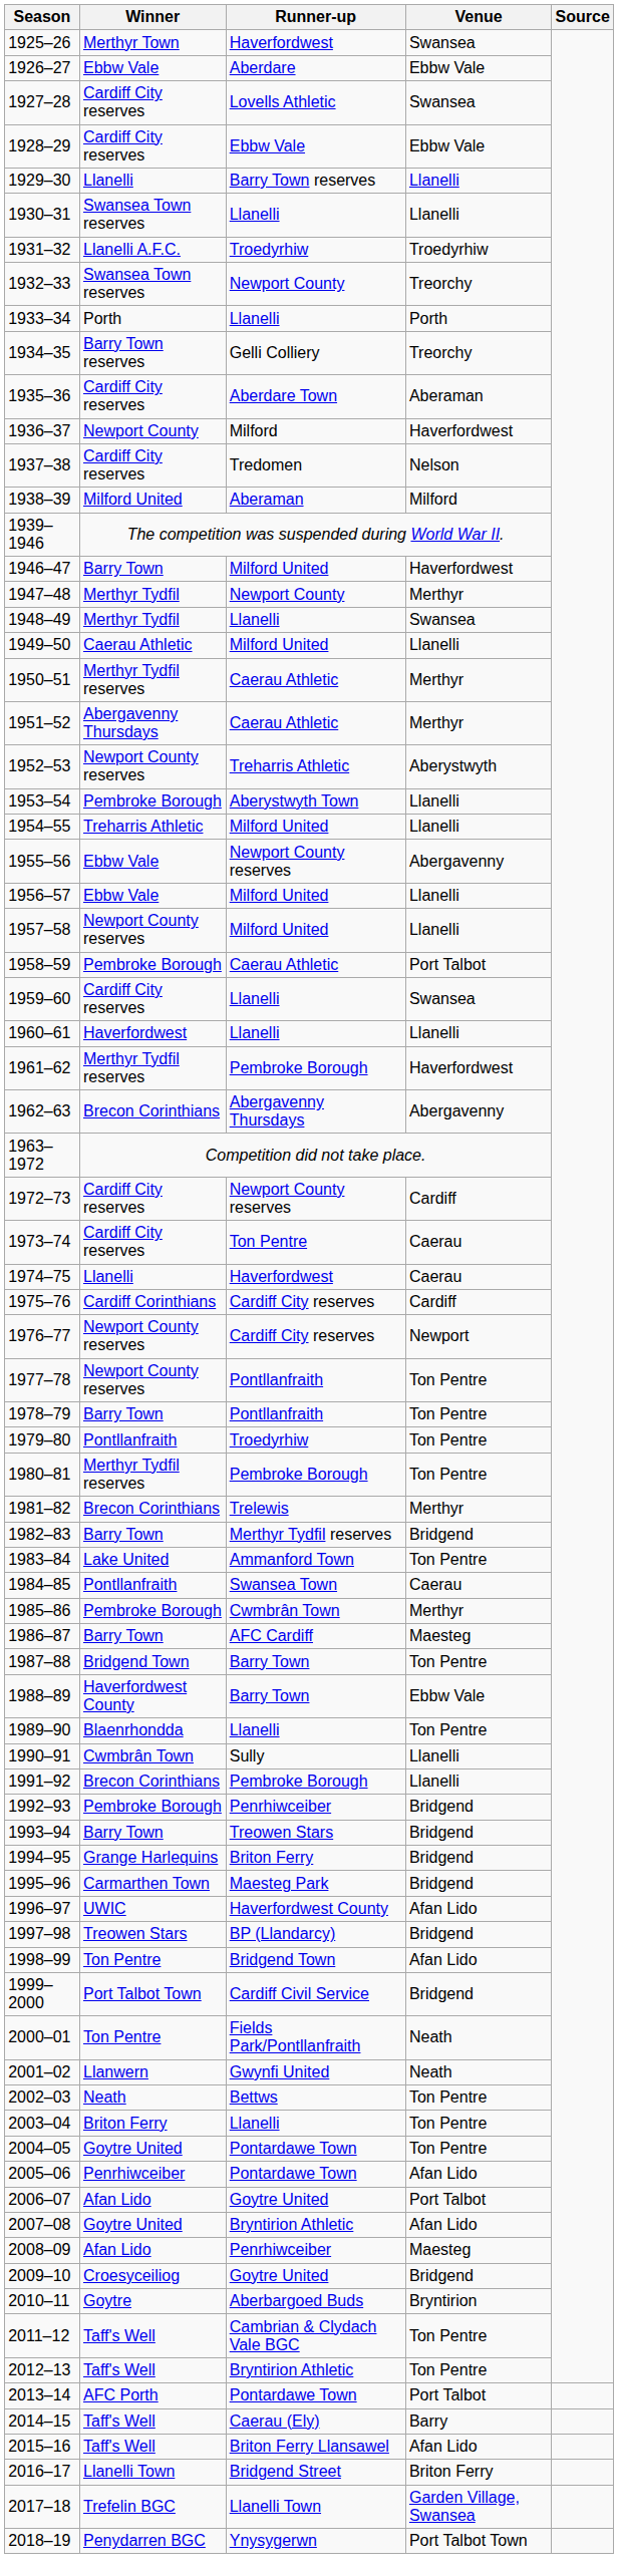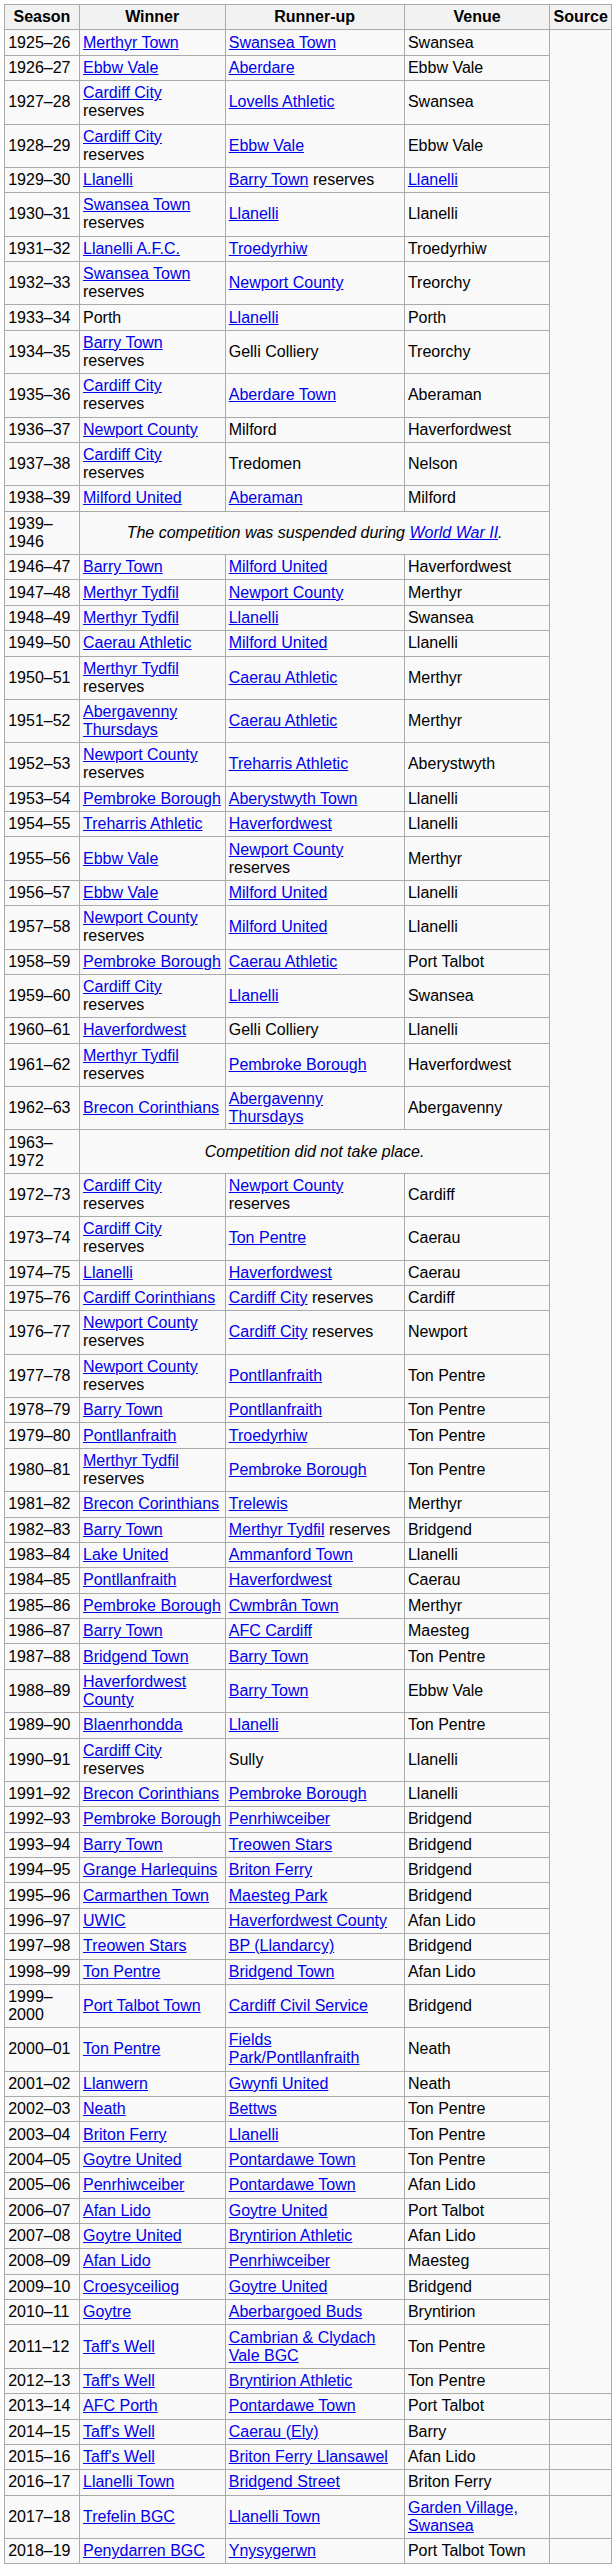1925–26 | Runner-up: Haverfordwest -> Swansea Town
1954–55 | Runner-up: Milford United -> Haverfordwest
1955–56 | Venue: Abergavenny -> Merthyr
1960–61 | Runner-up: Llanelli -> Gelli Colliery
1983–84 | Venue: Ton Pentre -> Llanelli
1984–85 | Runner-up: Swansea Town -> Haverfordwest
1990–91 | Winner: Cwmbrân Town -> Cardiff City reserves
